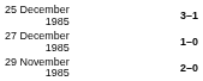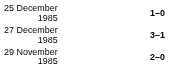25 December 1985 | column 3: 3–1 -> 1–0
27 December 1985 | column 3: 1–0 -> 3–1
